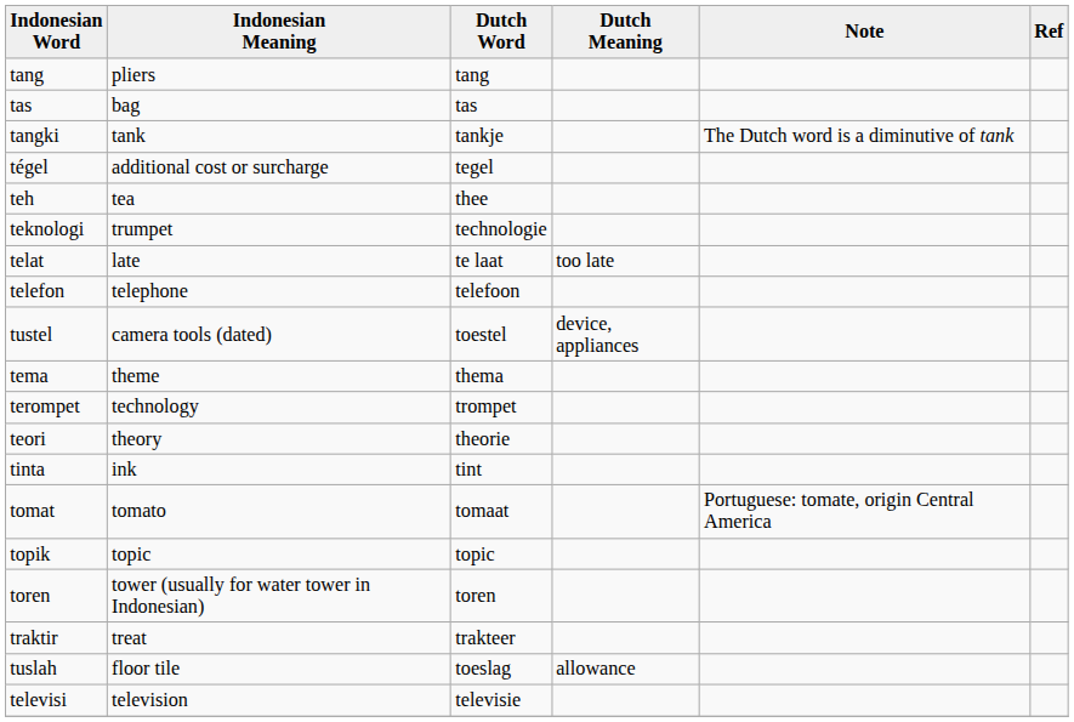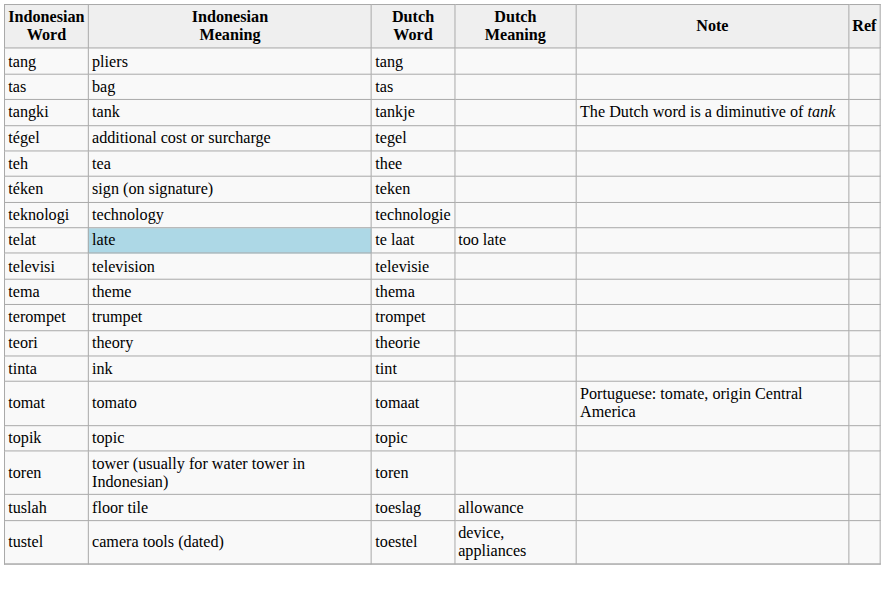+ row: téken | sign (on signature) | teken
teknologi | Indonesian Meaning: trumpet -> technology
telat | Indonesian Meaning: no background -> lightblue background
- row: telefon | telephone | telefoon
rows swapped: televisi <-> tustel
terompet | Indonesian Meaning: technology -> trumpet
- row: traktir | treat | trakteer
